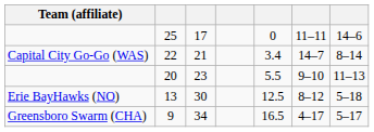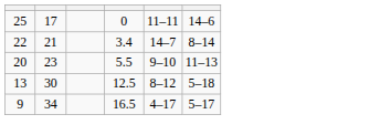- column: Team (affiliate) | Capital City Go-Go (WAS) | Erie BayHawks (NO) | Greensboro Swarm (CHA)
